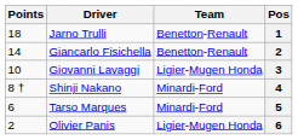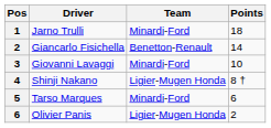columns swapped: Pos <-> Points
Jarno Trulli | Team: Benetton-Renault -> Minardi-Ford
Giovanni Lavaggi | Team: Ligier-Mugen Honda -> Minardi-Ford
Shinji Nakano | Team: Minardi-Ford -> Ligier-Mugen Honda
